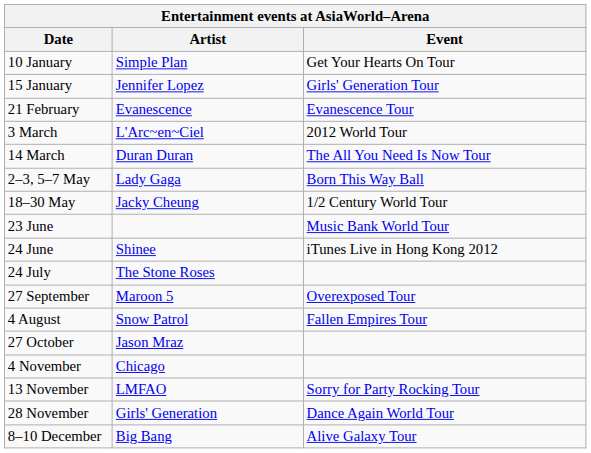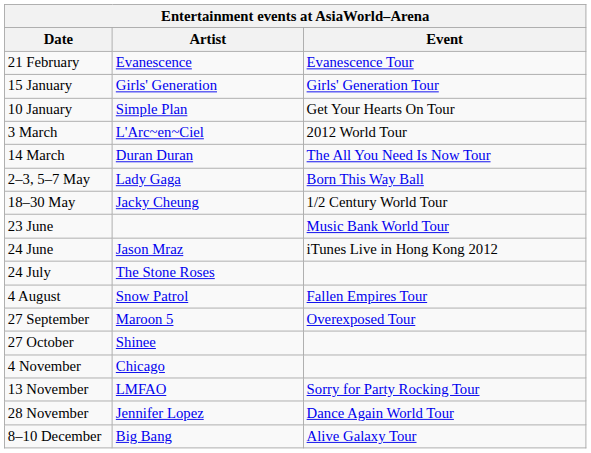rows swapped: 10 January <-> 21 February
15 January | Artist: Jennifer Lopez -> Girls' Generation
24 June | Artist: Shinee -> Jason Mraz
rows swapped: 4 August <-> 27 September
27 October | Artist: Jason Mraz -> Shinee
28 November | Artist: Girls' Generation -> Jennifer Lopez
